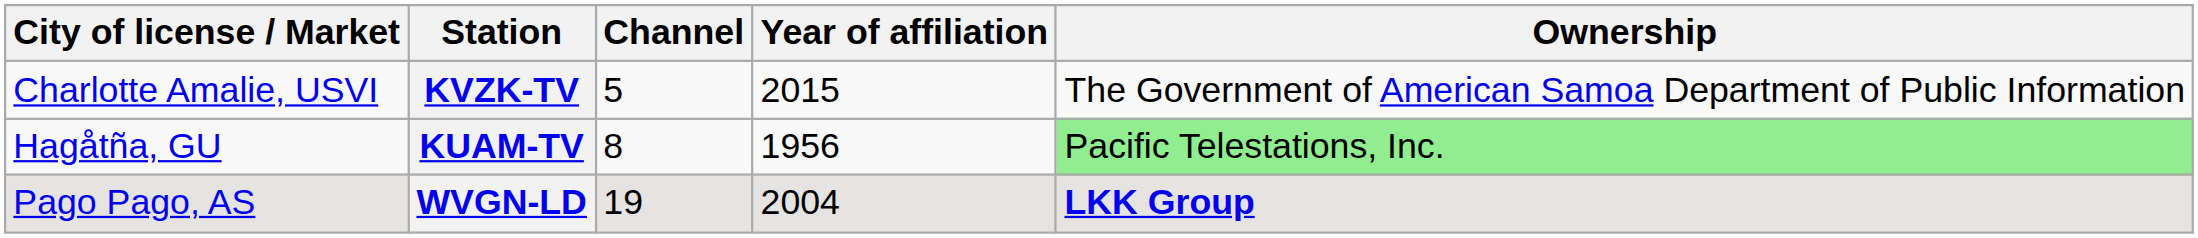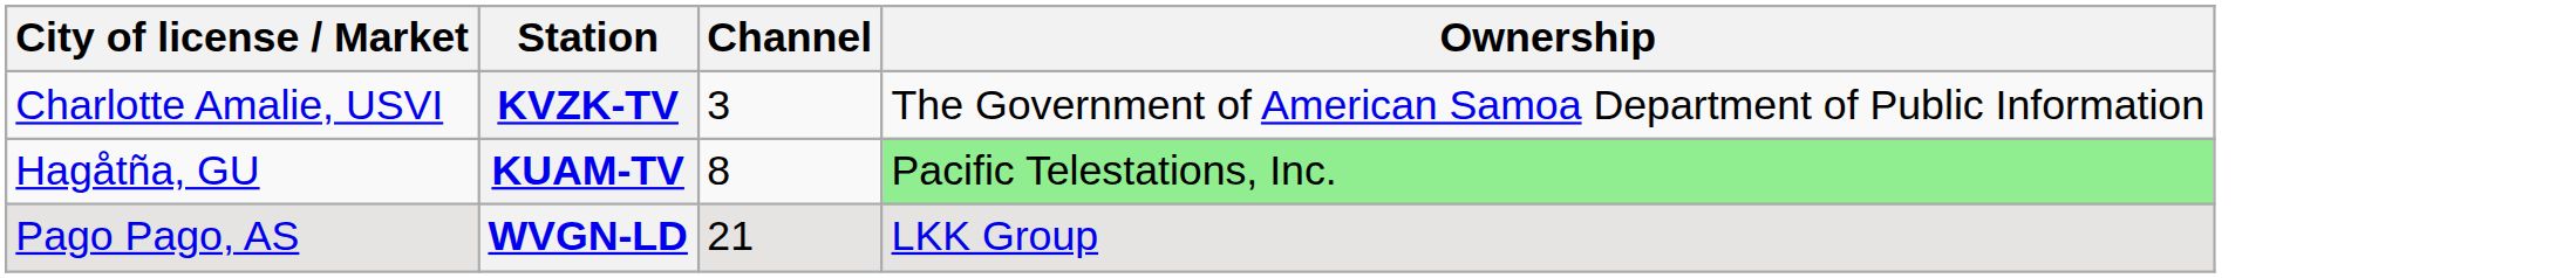- column: Year of affiliation | 2015 | 1956 | 2004
KVZK-TV | Channel: 5 -> 3
WVGN-LD | Channel: 19 -> 21
WVGN-LD | Ownership: bold -> normal
